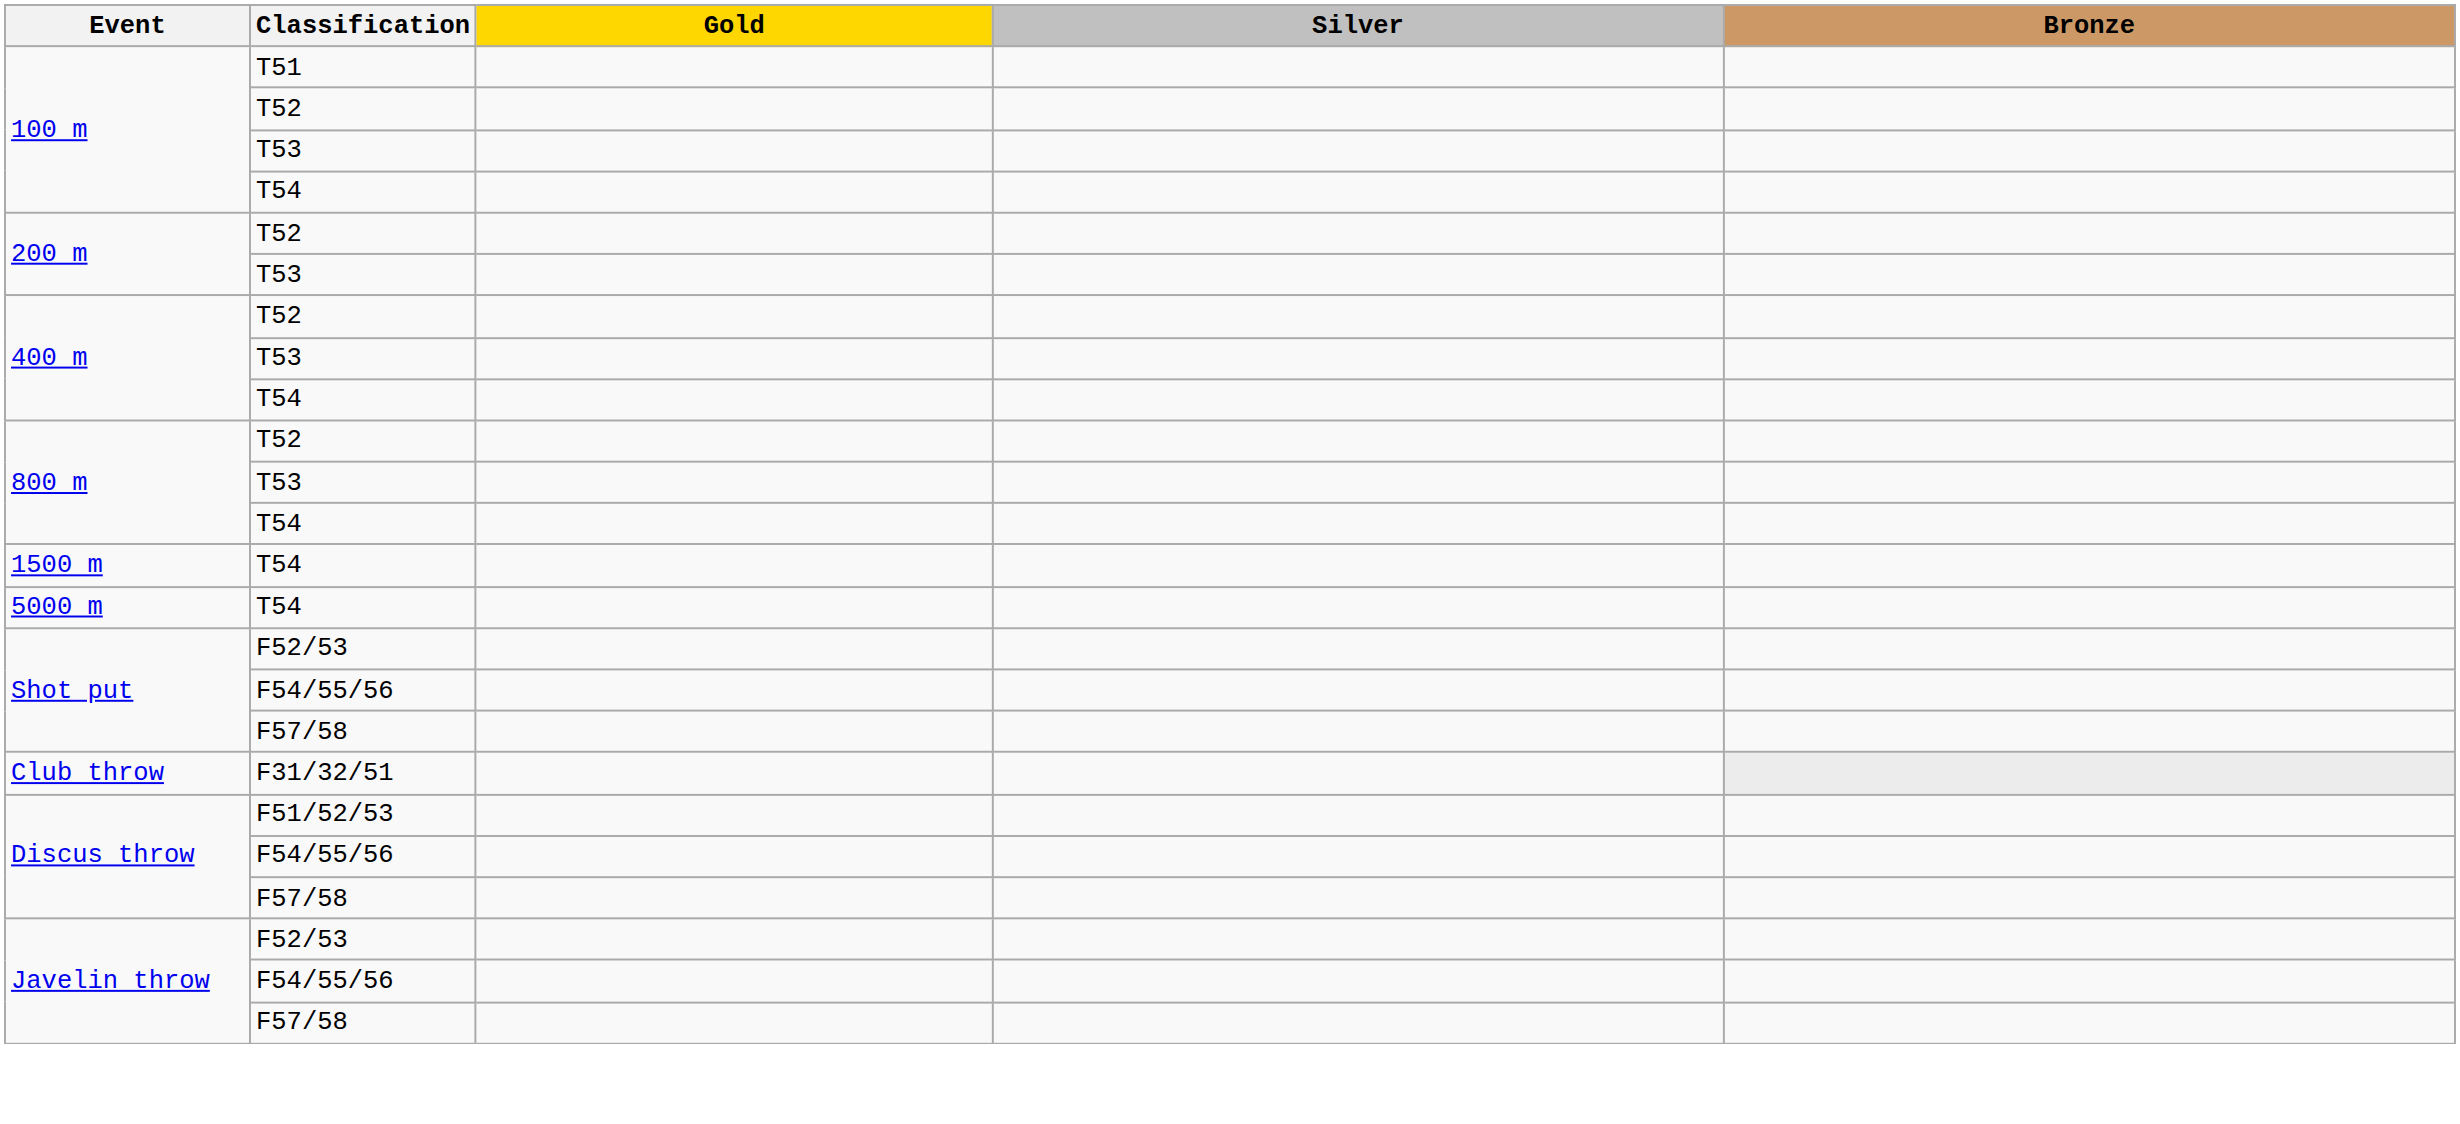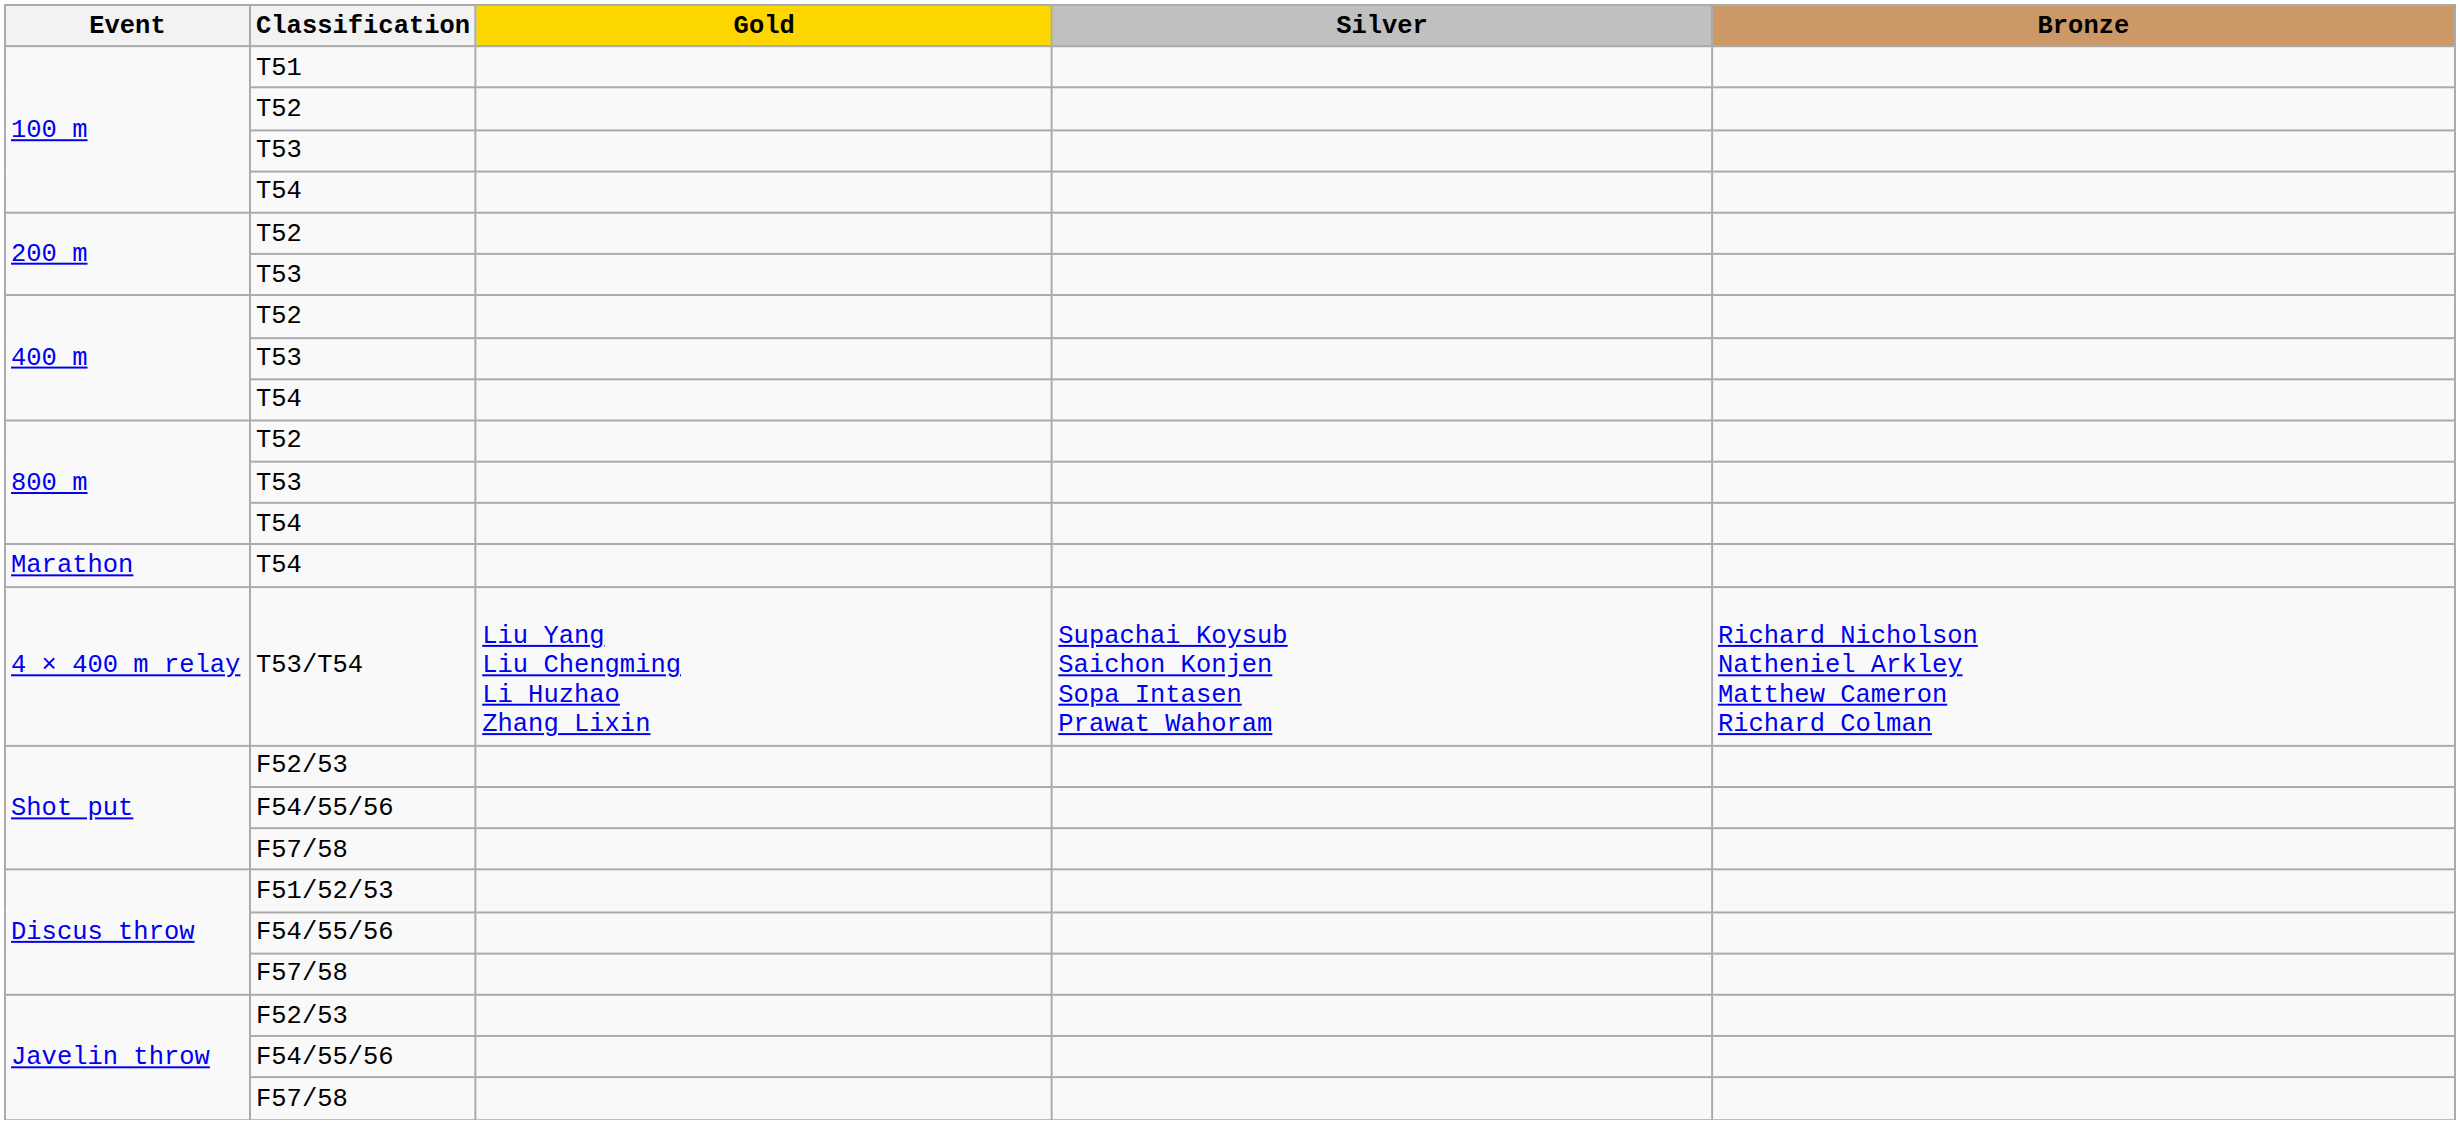- row: 1500 m | T54
- row: 5000 m | T54
+ row: Marathon | T54
+ row: 4 × 400 m relay | T53/T54 | Liu Yang Liu Chengming Li Huzhao Zhang Lixin | Supachai Koysub Saichon Konjen Sopa Intasen Prawat Wahoram | Richard Nicholson Natheniel Arkley Matthew Cameron Richard Colman
- row: Club throw | F31/32/51
